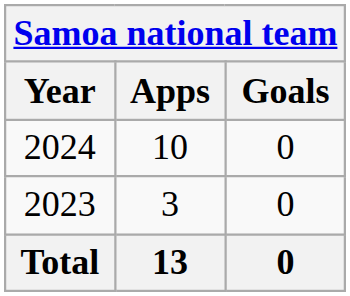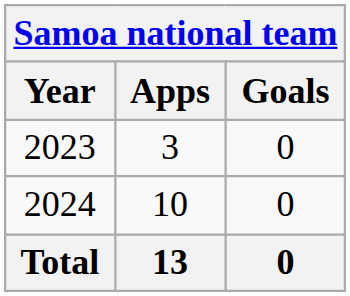rows swapped: 2023 <-> 2024
